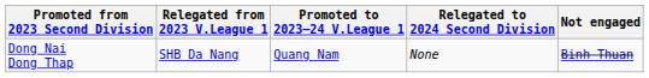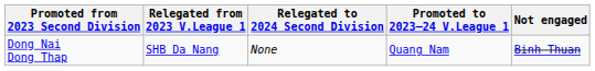columns swapped: Promoted to 2023–24 V.League 1 <-> Relegated to 2024 Second Division
